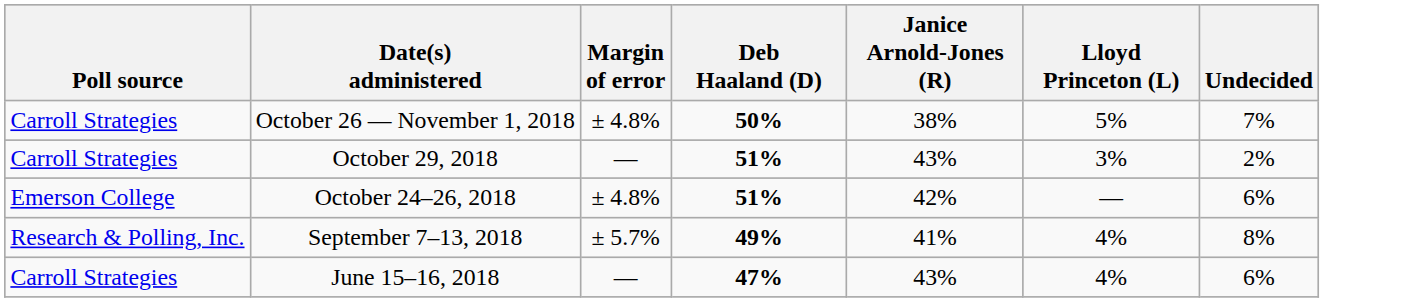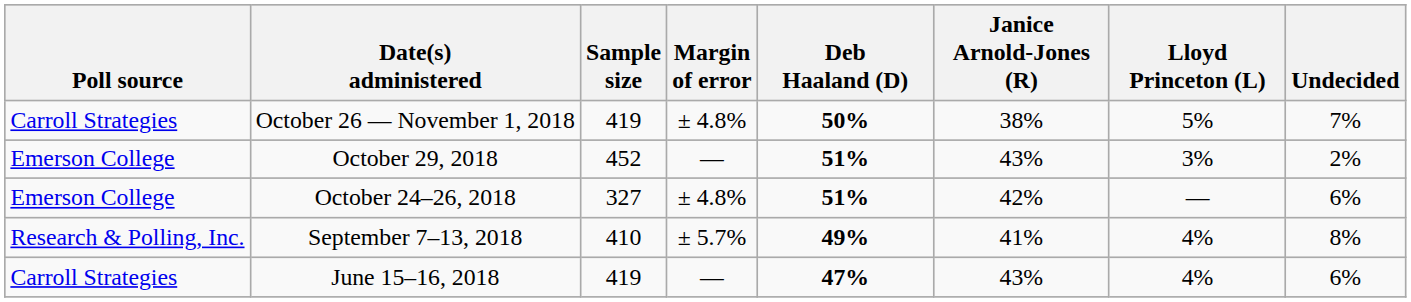+ column: Sample size | 419 | 452 | 327 | 410 | 419
October 29, 2018 | Poll source: Carroll Strategies -> Emerson College
